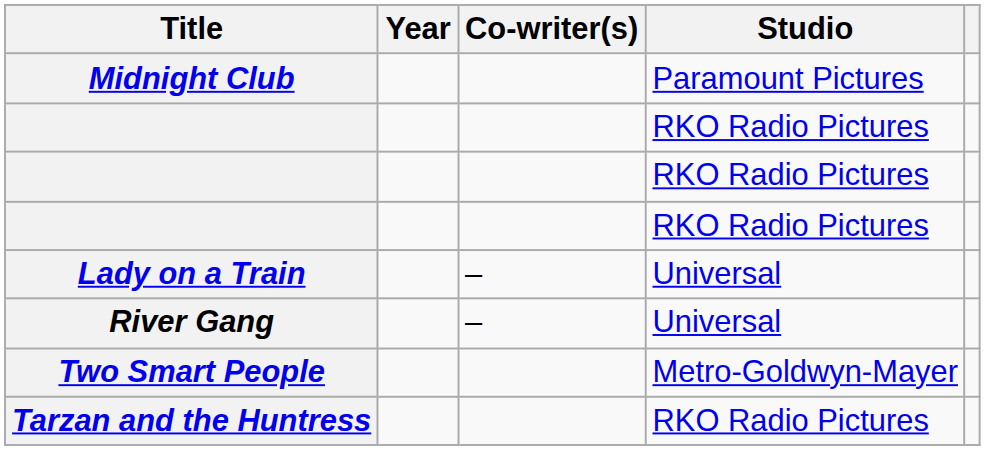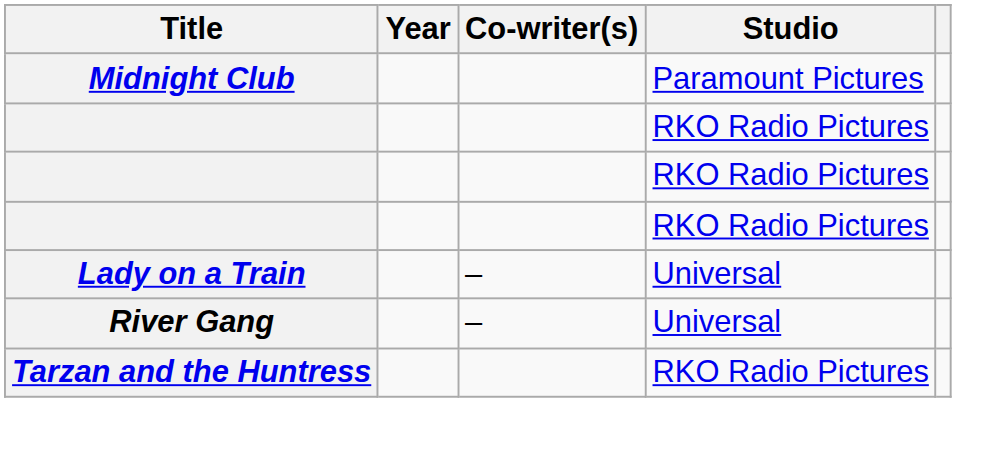- row: Two Smart People | Metro-Goldwyn-Mayer
